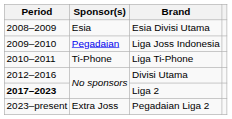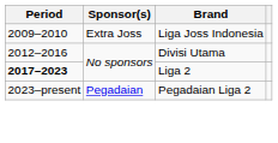- row: 2008–2009 | Esia | Esia Divisi Utama
Liga Joss Indonesia | Sponsor(s): Pegadaian -> Extra Joss
- row: 2010–2011 | Ti-Phone | Liga Ti-Phone
Pegadaian Liga 2 | Sponsor(s): Extra Joss -> Pegadaian
